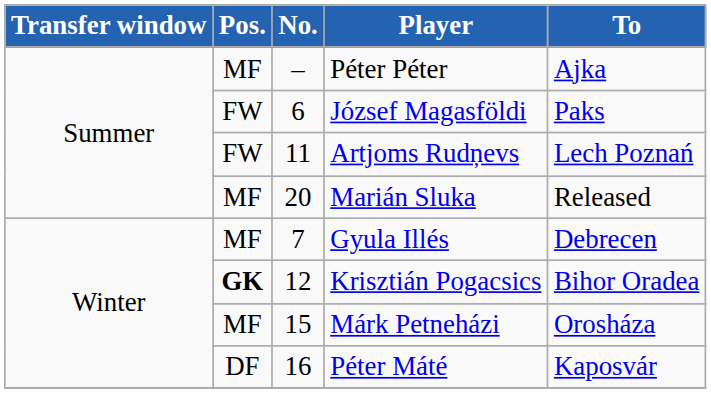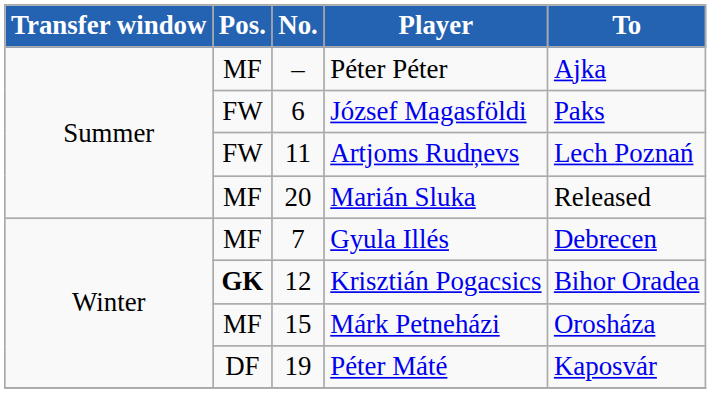Péter Máté | No.: 16 -> 19
